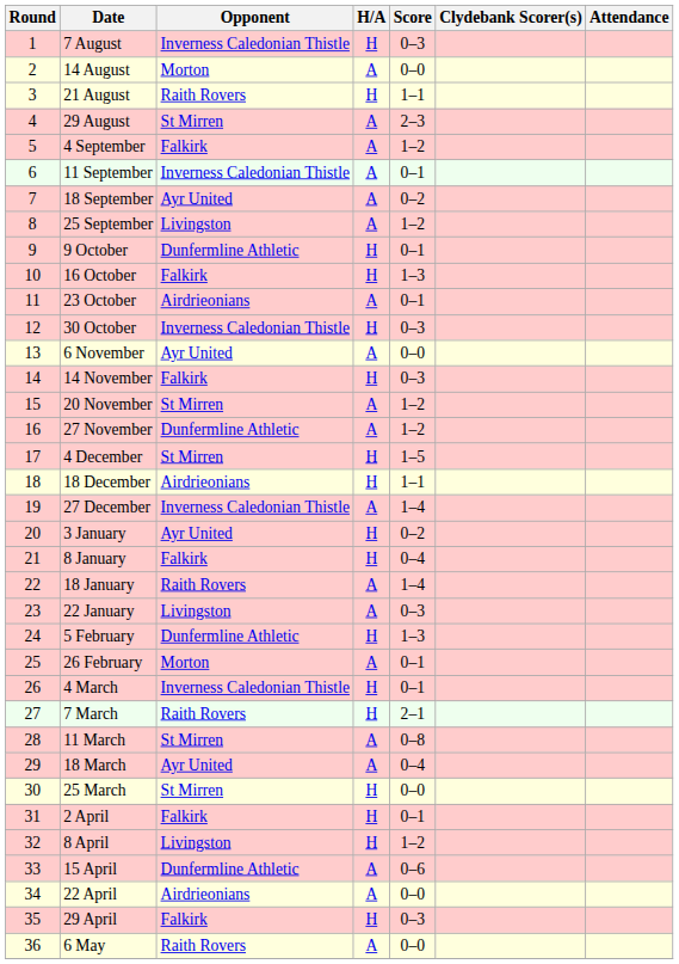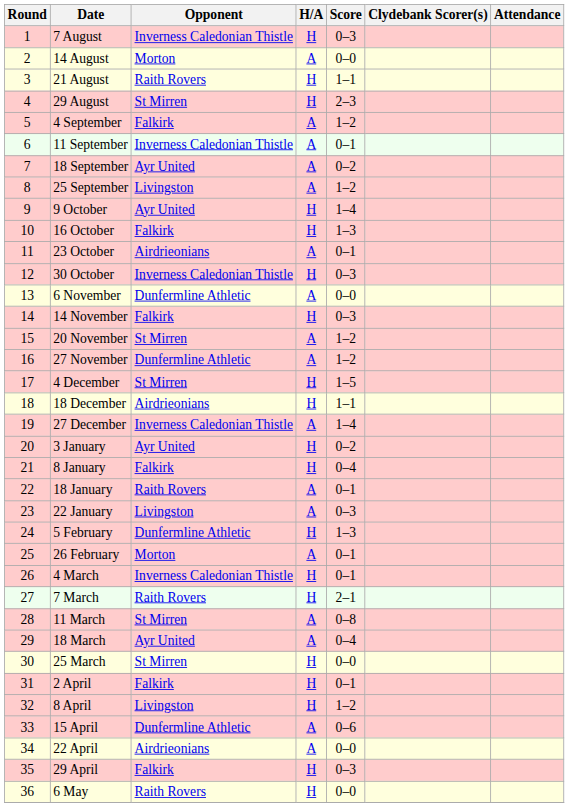29 August | H/A: A -> H
9 October | Opponent: Dunfermline Athletic -> Ayr United
9 October | Score: 0–1 -> 1–4
6 November | Opponent: Ayr United -> Dunfermline Athletic
18 January | Score: 1–4 -> 0–1
6 May | H/A: A -> H
